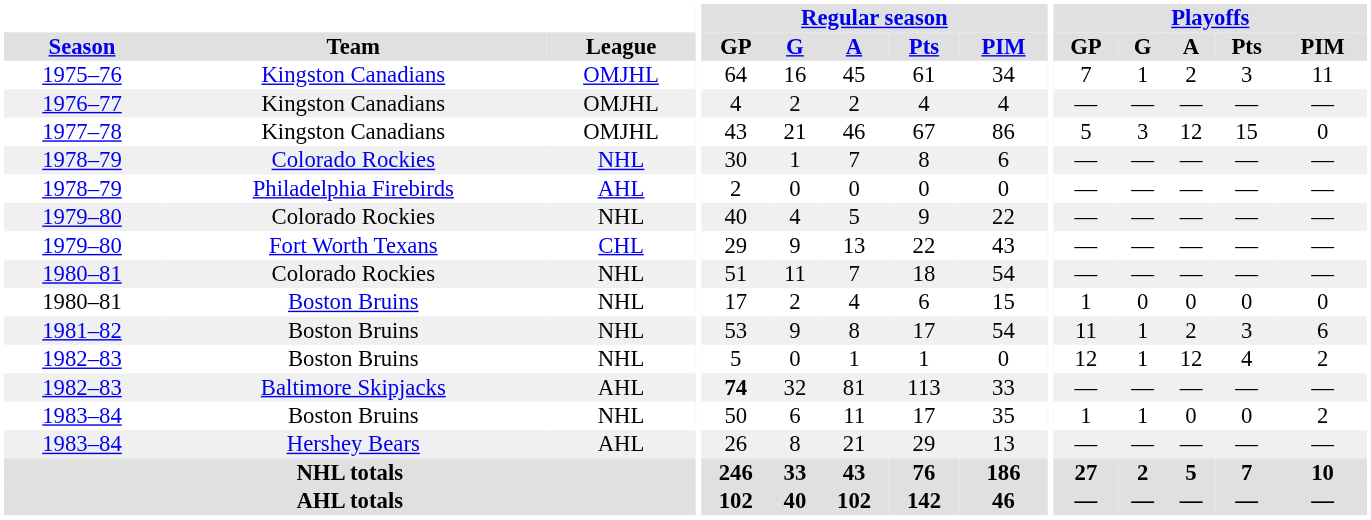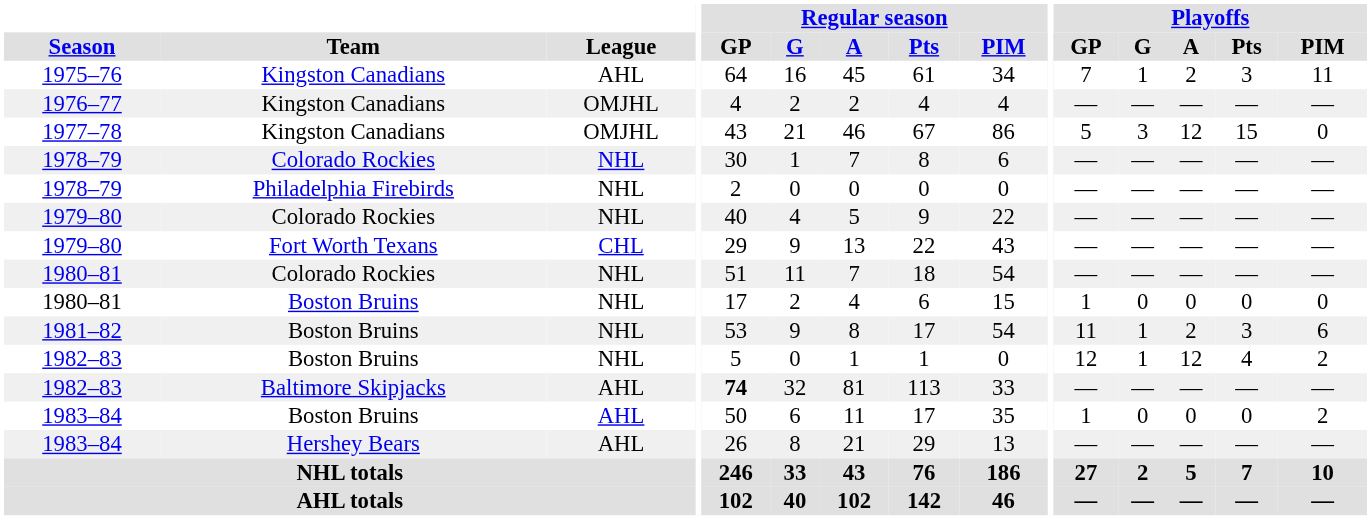1975–76 | League: OMJHL -> AHL
1978–79 / Philadelphia Firebirds | League: AHL -> NHL
1983–84 / Boston Bruins | League: NHL -> AHL
1983–84 / Boston Bruins | Playoffs / G: 1 -> 0
